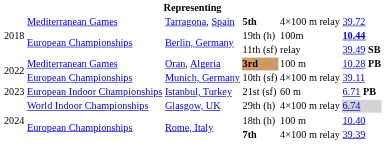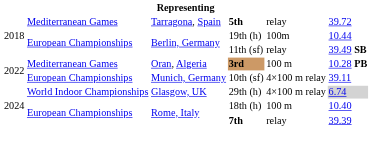5th | column 5: 4×100 m relay -> relay
19th (h) | column 6: bold -> normal
- row: 2023 | European Indoor Championships | Istanbul, Turkey | 21st (sf) | 60 m | 6.71 PB
7th | column 5: 4×100 m relay -> relay
